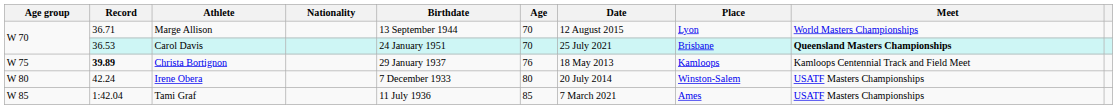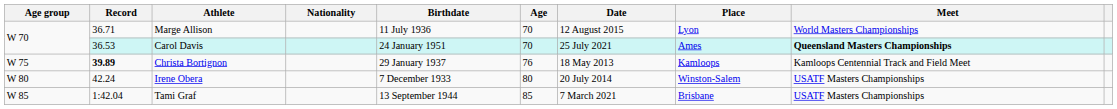Marge Allison | Birthdate: 13 September 1944 -> 11 July 1936
Carol Davis | Place: Brisbane -> Ames
Tami Graf | Birthdate: 11 July 1936 -> 13 September 1944
Tami Graf | Place: Ames -> Brisbane
